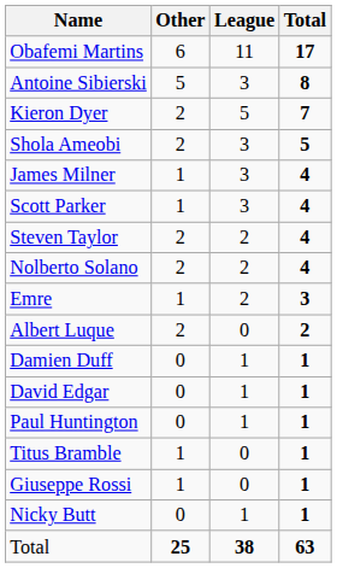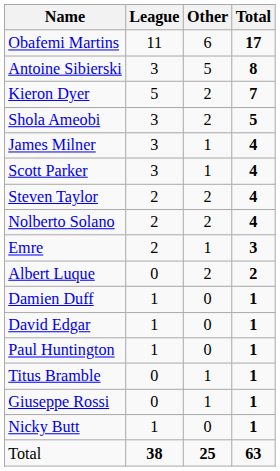columns swapped: League <-> Other
